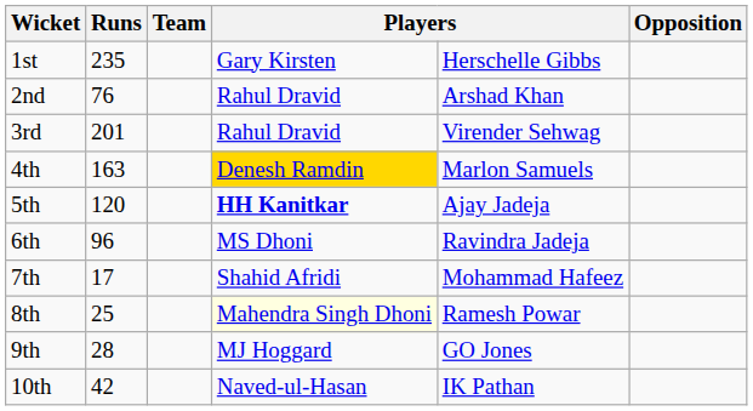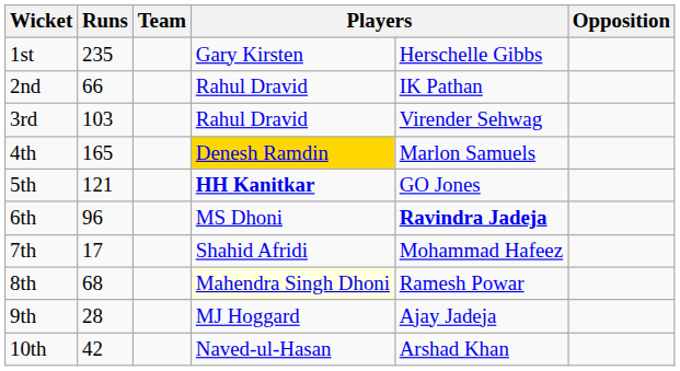2nd | Runs: 76 -> 66
2nd | column 5: Arshad Khan -> IK Pathan
3rd | Runs: 201 -> 103
4th | Runs: 163 -> 165
5th | Runs: 120 -> 121
5th | column 5: Ajay Jadeja -> GO Jones
6th | column 5: normal -> bold
8th | Runs: 25 -> 68
9th | column 5: GO Jones -> Ajay Jadeja
10th | column 5: IK Pathan -> Arshad Khan
